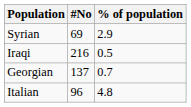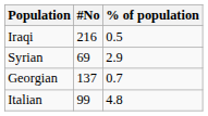rows swapped: Iraqi <-> Syrian
Italian | #No: 96 -> 99
